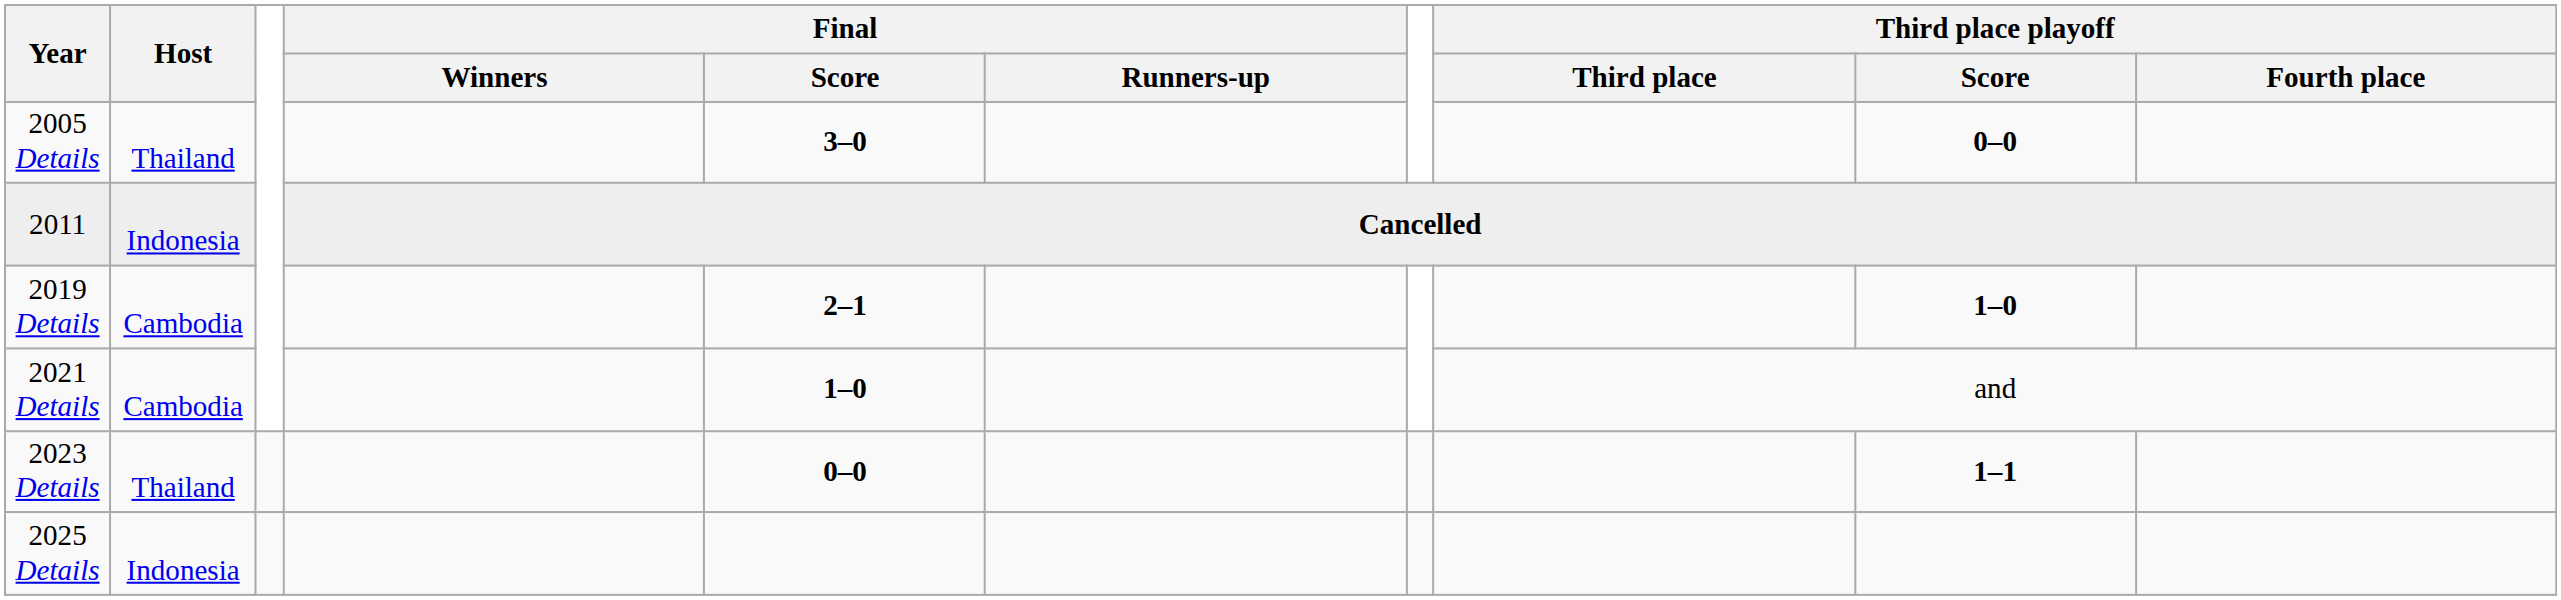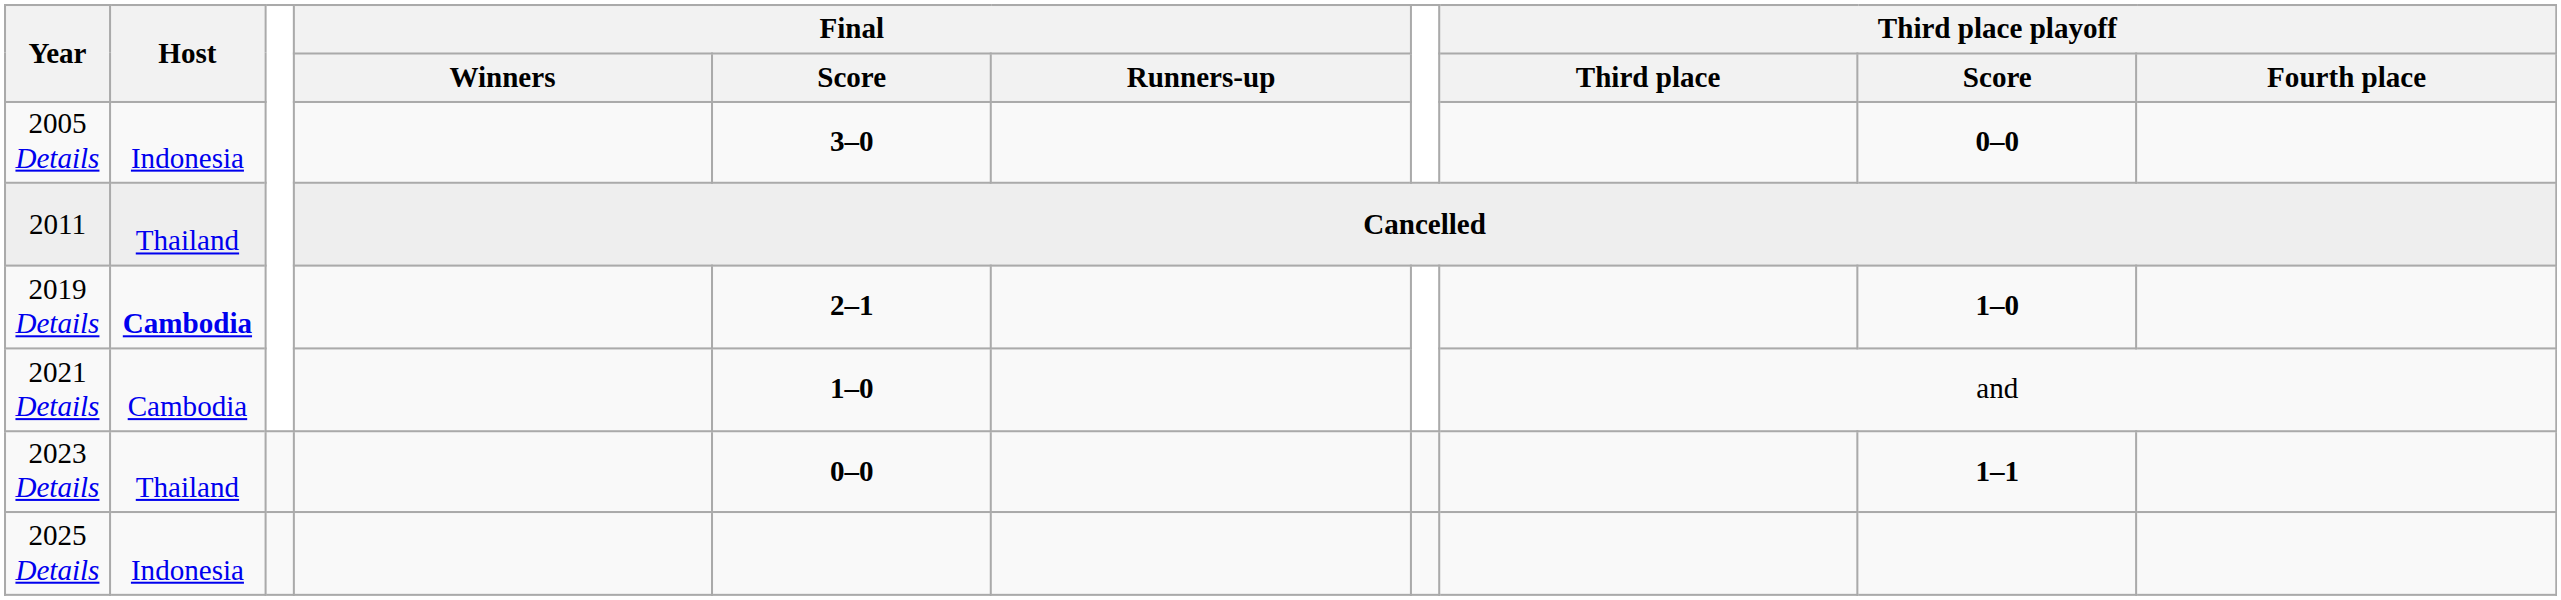2005 Details | Host: Thailand -> Indonesia
2011 | Host: Indonesia -> Thailand
2019 Details | Host: normal -> bold
